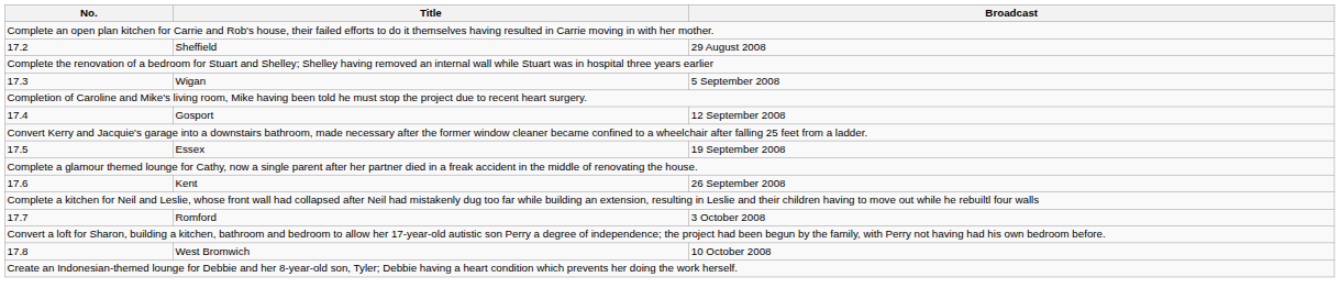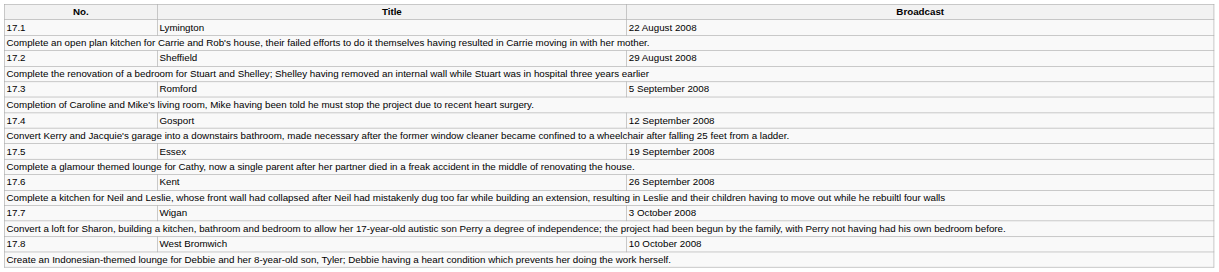+ row: 17.1 | Lymington | 22 August 2008
17.3 | Title: Wigan -> Romford
17.7 | Title: Romford -> Wigan
